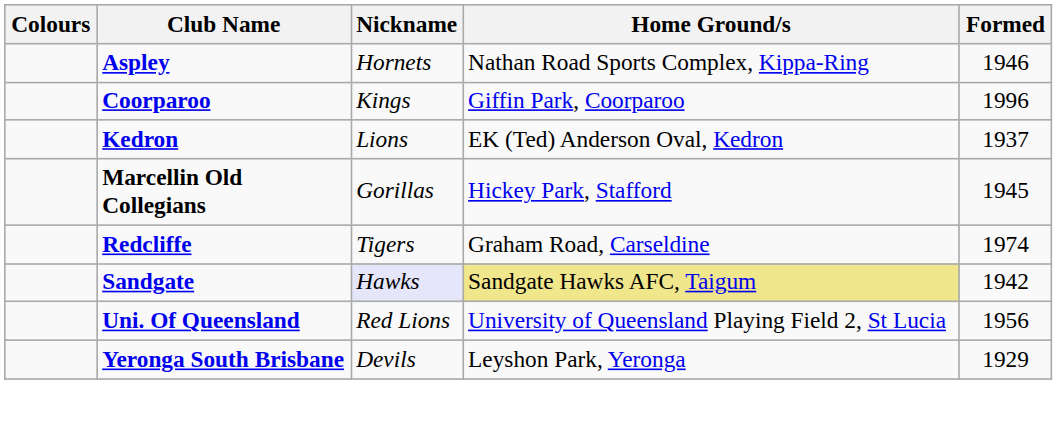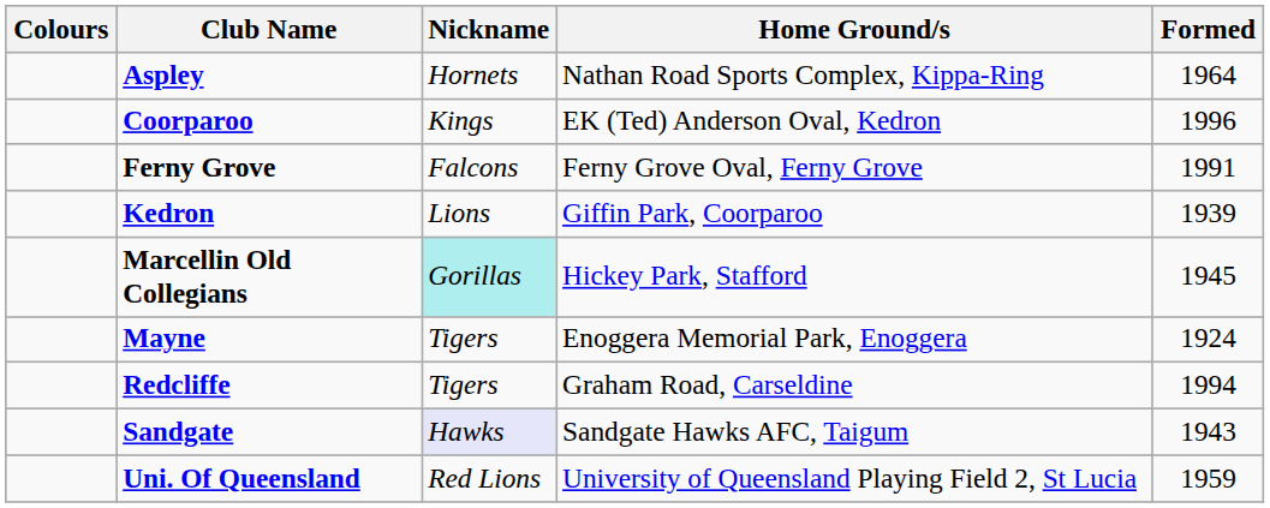Aspley | Formed: 1946 -> 1964
Coorparoo | Home Ground/s: Giffin Park, Coorparoo -> EK (Ted) Anderson Oval, Kedron
+ row: Ferny Grove | Falcons | Ferny Grove Oval, Ferny Grove | 1991
Kedron | Home Ground/s: EK (Ted) Anderson Oval, Kedron -> Giffin Park, Coorparoo
Kedron | Formed: 1937 -> 1939
Marcellin Old Collegians | Nickname: no background -> paleturquoise background
+ row: Mayne | Tigers | Enoggera Memorial Park, Enoggera | 1924
Redcliffe | Formed: 1974 -> 1994
Sandgate | Home Ground/s: khaki background -> no background
Sandgate | Formed: 1942 -> 1943
Uni. Of Queensland | Formed: 1956 -> 1959
- row: Yeronga South Brisbane | Devils | Leyshon Park, Yeronga | 1929
